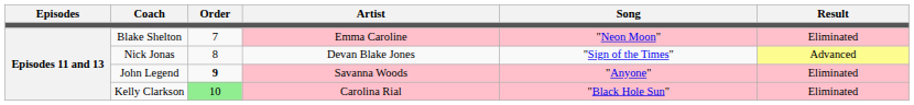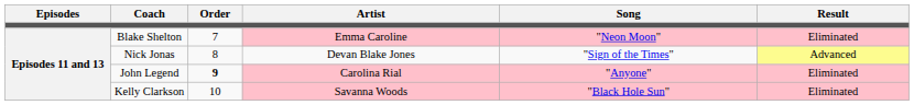John Legend | Artist: Savanna Woods -> Carolina Rial
Kelly Clarkson | Order: lightgreen background -> no background
Kelly Clarkson | Artist: Carolina Rial -> Savanna Woods
